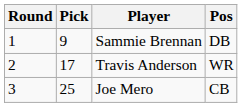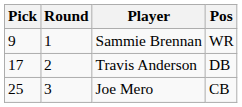columns swapped: Round <-> Pick
Sammie Brennan | Pos: DB -> WR
Travis Anderson | Pos: WR -> DB
